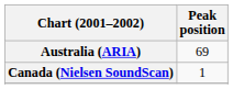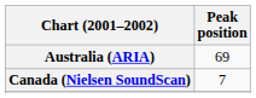Canada (Nielsen SoundScan) | Peak position: 1 -> 7
